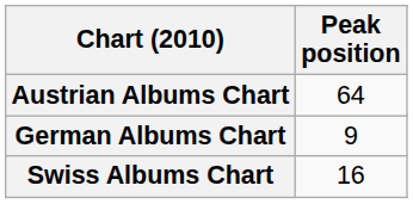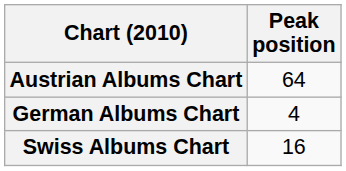German Albums Chart | Peak position: 9 -> 4
